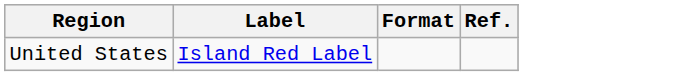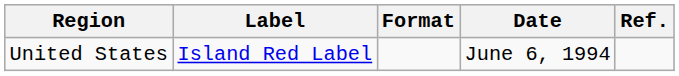+ column: Date | June 6, 1994
